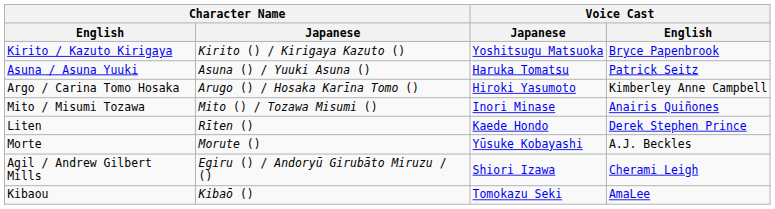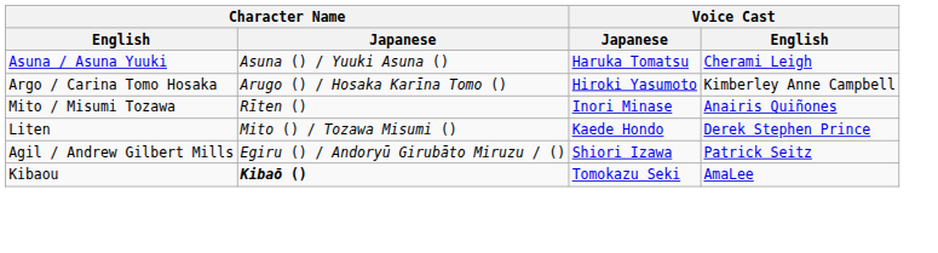- row: Kirito / Kazuto Kirigaya | Kirito () / Kirigaya Kazuto () | Yoshitsugu Matsuoka | Bryce Papenbrook
Asuna / Asuna Yuuki | Voice Cast / English: Patrick Seitz -> Cherami Leigh
Mito / Misumi Tozawa | Character Name / Japanese: Mito () / Tozawa Misumi () -> Rīten ()
Liten | Character Name / Japanese: Rīten () -> Mito () / Tozawa Misumi ()
- row: Morte | Morute () | Yūsuke Kobayashi | A.J. Beckles
Agil / Andrew Gilbert Mills | Voice Cast / English: Cherami Leigh -> Patrick Seitz
Kibaou | Character Name / Japanese: normal -> bold
